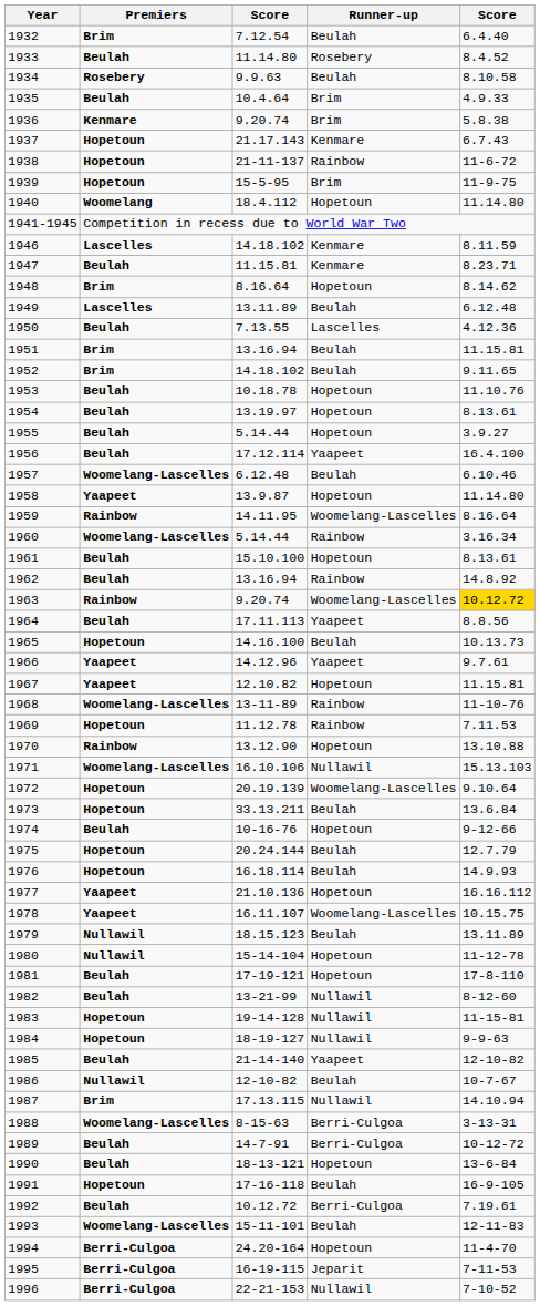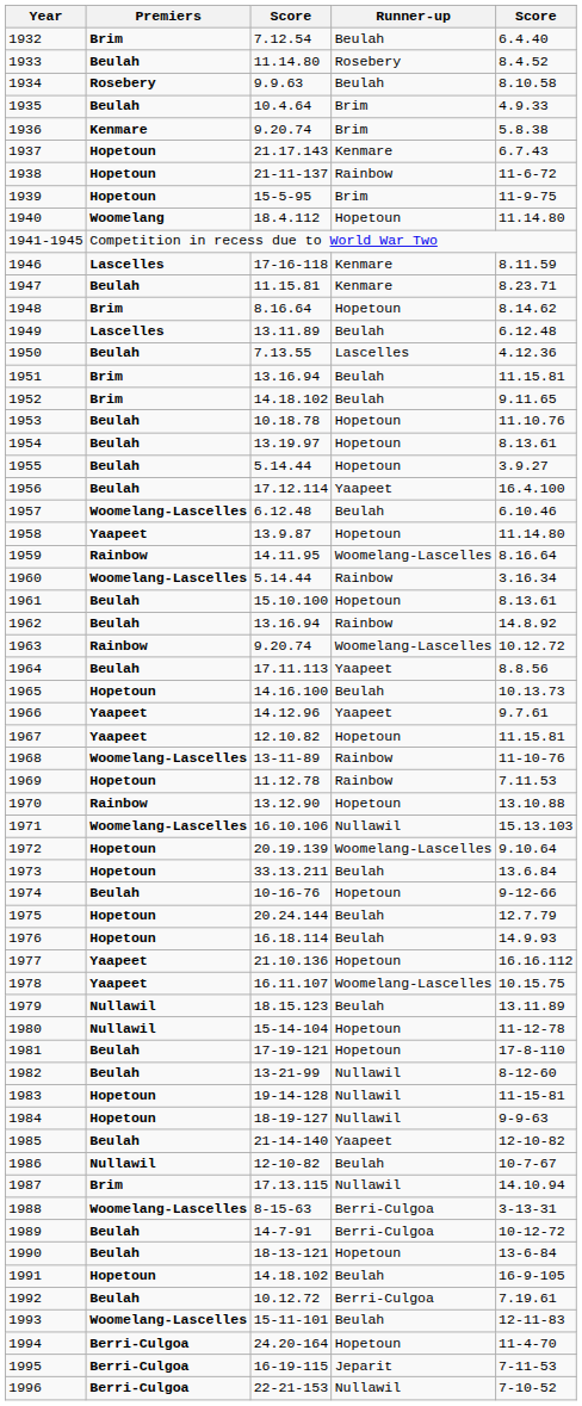1946 | column 3: 14.18.102 -> 17-16-118
1963 | column 5: gold background -> no background
1991 | column 3: 17-16-118 -> 14.18.102
